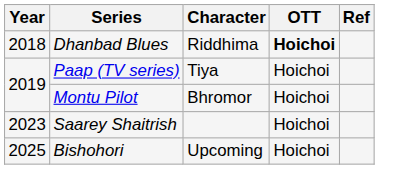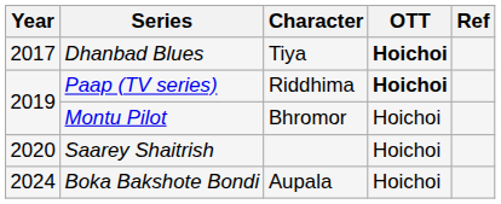Dhanbad Blues | Year: 2018 -> 2017
Dhanbad Blues | Character: Riddhima -> Tiya
Paap (TV series) | Character: Tiya -> Riddhima
Paap (TV series) | OTT: normal -> bold
Saarey Shaitrish | Year: 2023 -> 2020
+ row: 2024 | Boka Bakshote Bondi | Aupala | Hoichoi
- row: 2025 | Bishohori | Upcoming | Hoichoi
